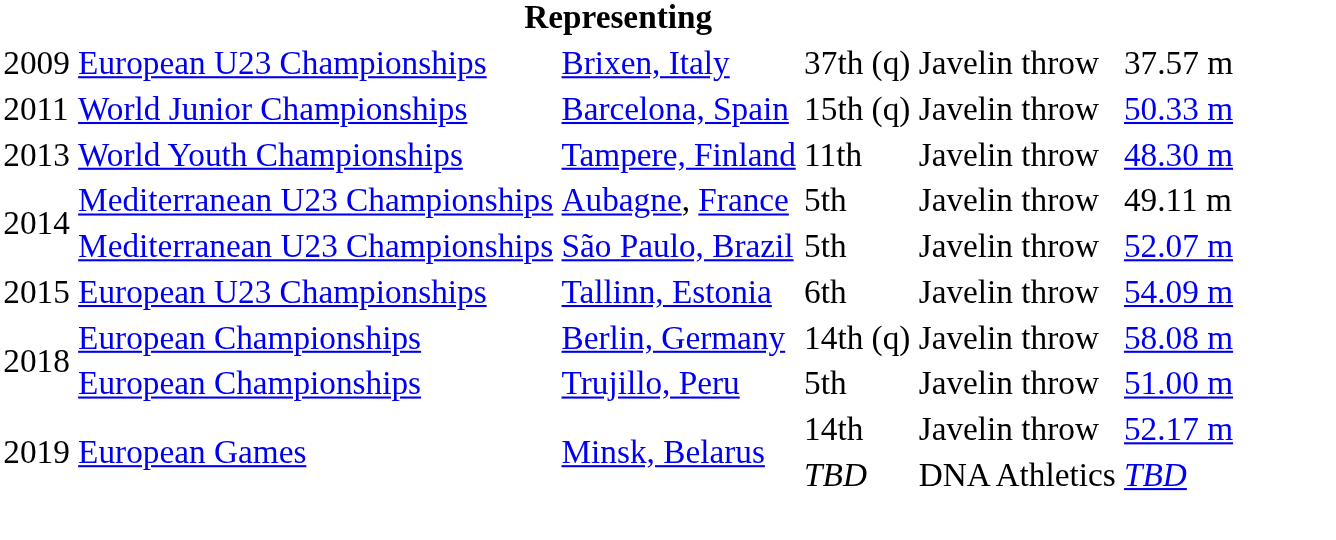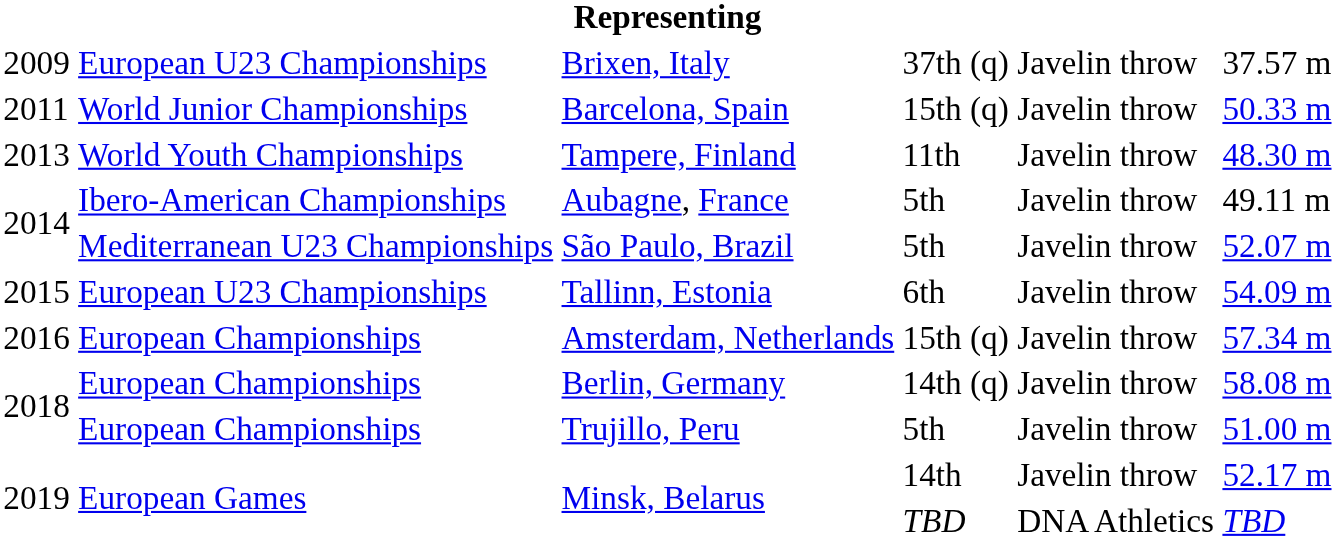Aubagne, France | column 2: Mediterranean U23 Championships -> Ibero-American Championships
+ row: 2016 | European Championships | Amsterdam, Netherlands | 15th (q) | Javelin throw | 57.34 m
